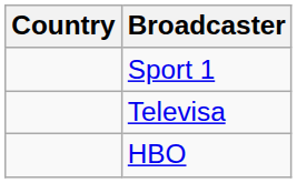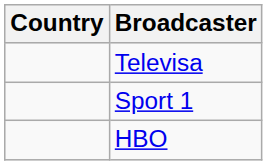rows swapped: Sport 1 <-> Televisa
